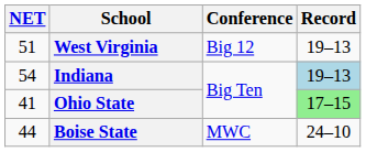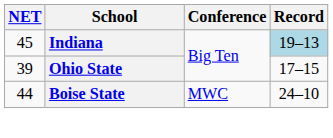- row: 51 | West Virginia | Big 12 | 19–13
Indiana | NET: 54 -> 45
Ohio State | NET: 41 -> 39
Ohio State | Record: lightgreen background -> no background
